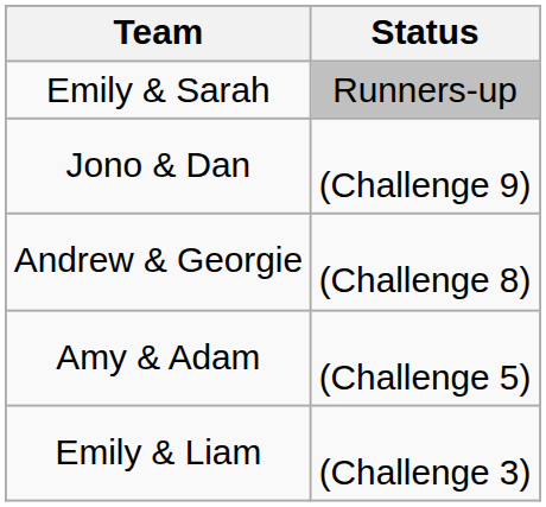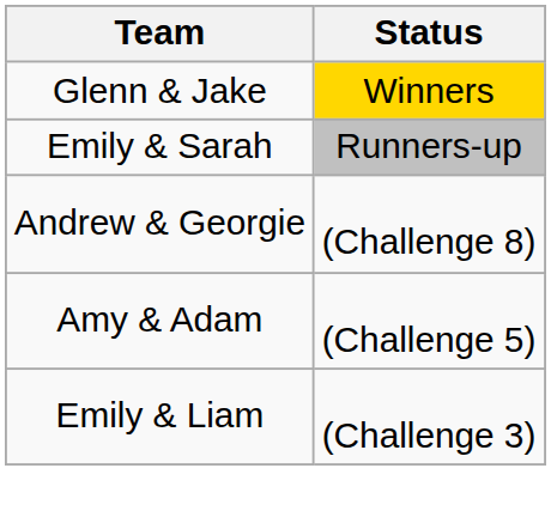+ row: Glenn & Jake | Winners
- row: Jono & Dan | (Challenge 9)
